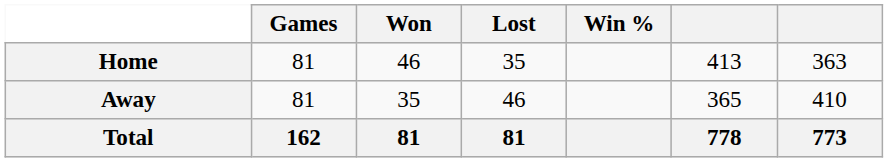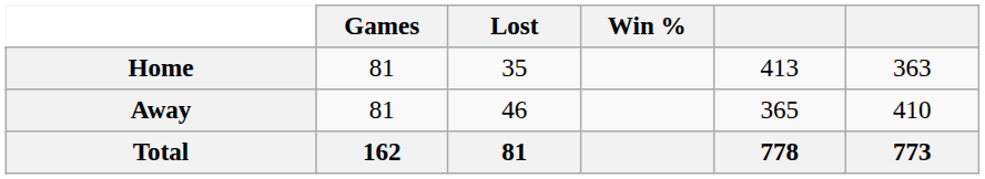- column: Won | 46 | 35 | 81
